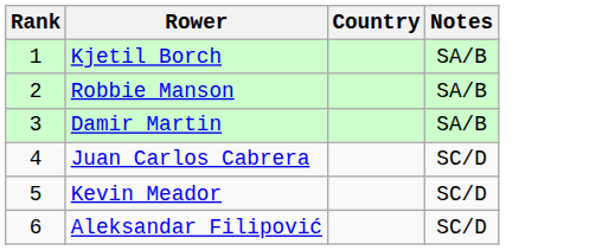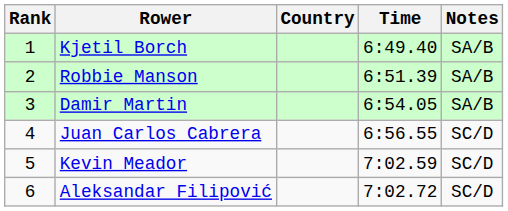+ column: Time | 6:49.40 | 6:51.39 | 6:54.05 | 6:56.55 | 7:02.59 | 7:02.72
